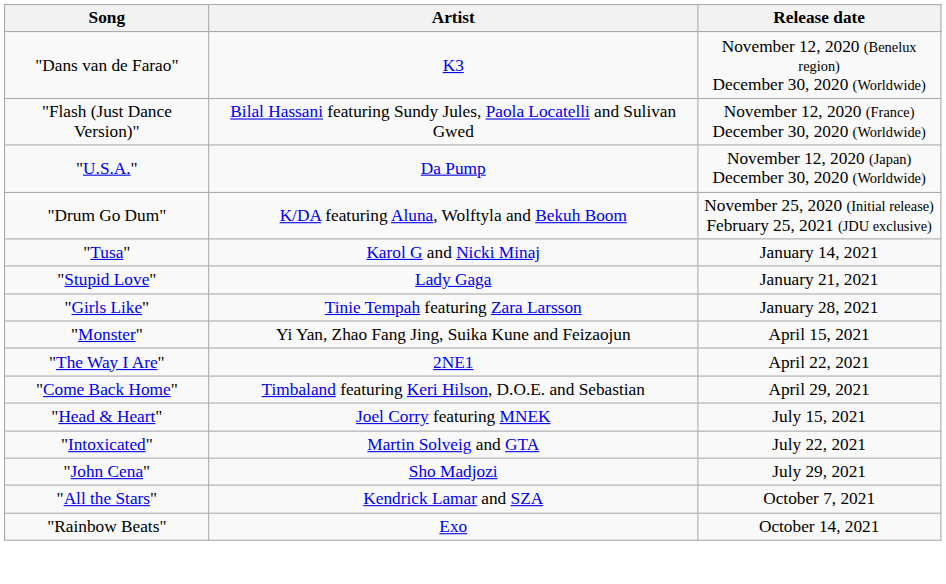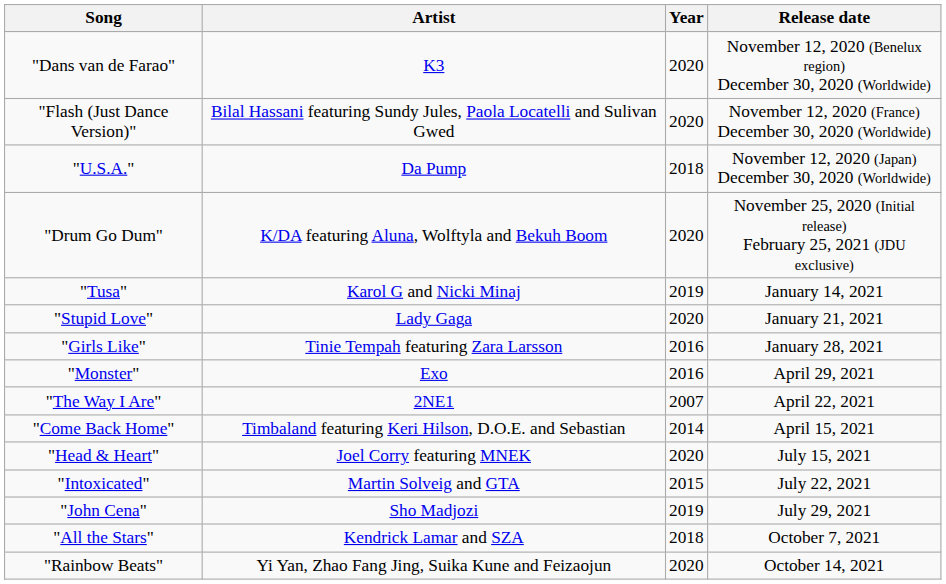+ column: Year | 2020 | 2020 | 2018 | 2020 | 2019 | 2020 | 2016 | 2016 | 2007 | 2014 | 2020 | 2015 | 2019 | 2018 | 2020
"Monster" | Artist: Yi Yan, Zhao Fang Jing, Suika Kune and Feizaojun -> Exo
"Monster" | Release date: April 15, 2021 -> April 29, 2021
"Come Back Home" | Release date: April 29, 2021 -> April 15, 2021
"Rainbow Beats" | Artist: Exo -> Yi Yan, Zhao Fang Jing, Suika Kune and Feizaojun
